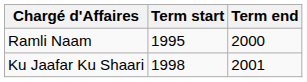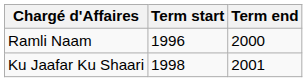Ramli Naam | Term start: 1995 -> 1996
